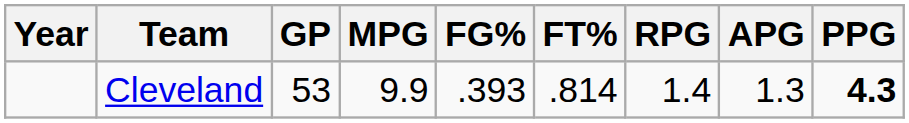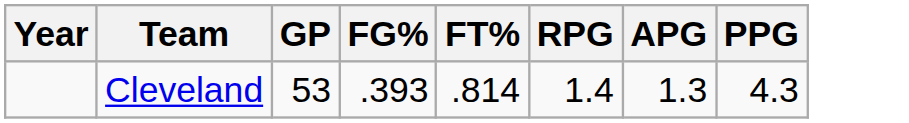- column: MPG | 9.9
Cleveland | PPG: bold -> normal
